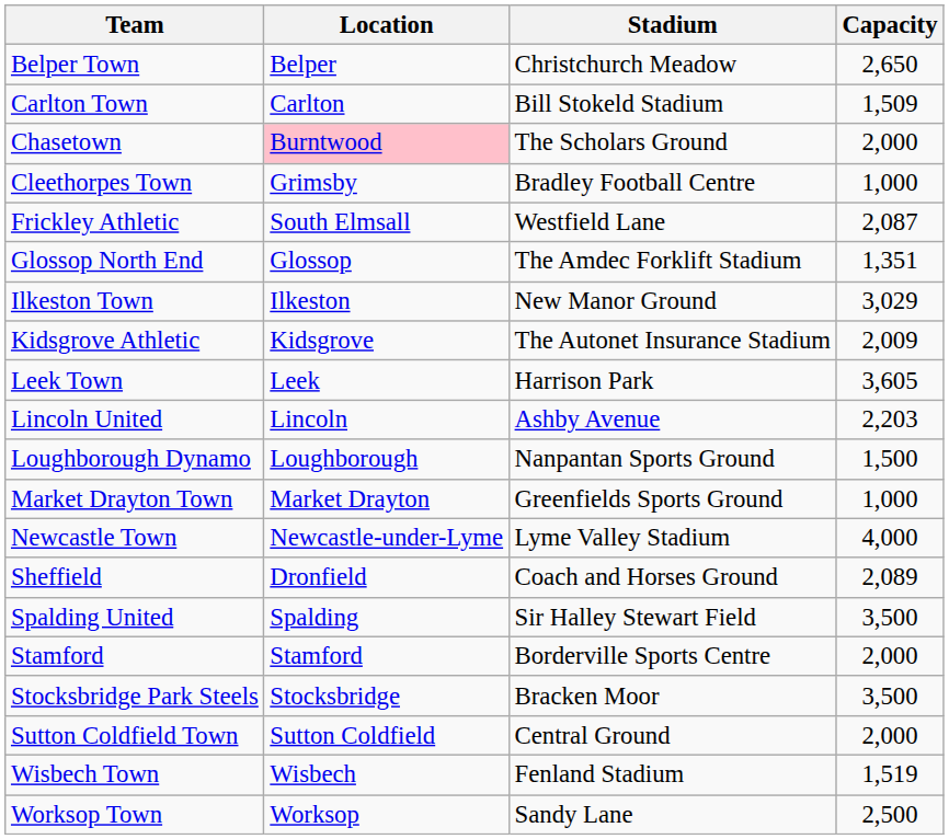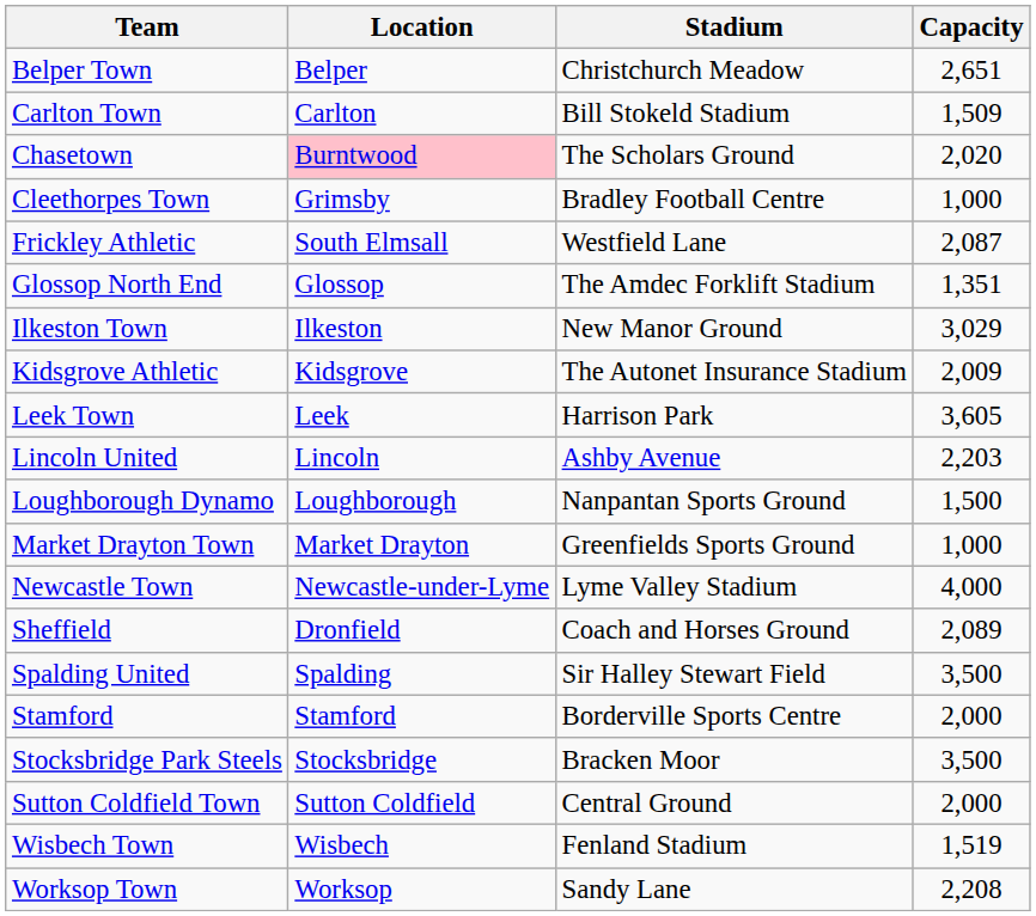Belper Town | Capacity: 2,650 -> 2,651
Chasetown | Capacity: 2,000 -> 2,020
Worksop Town | Capacity: 2,500 -> 2,208
